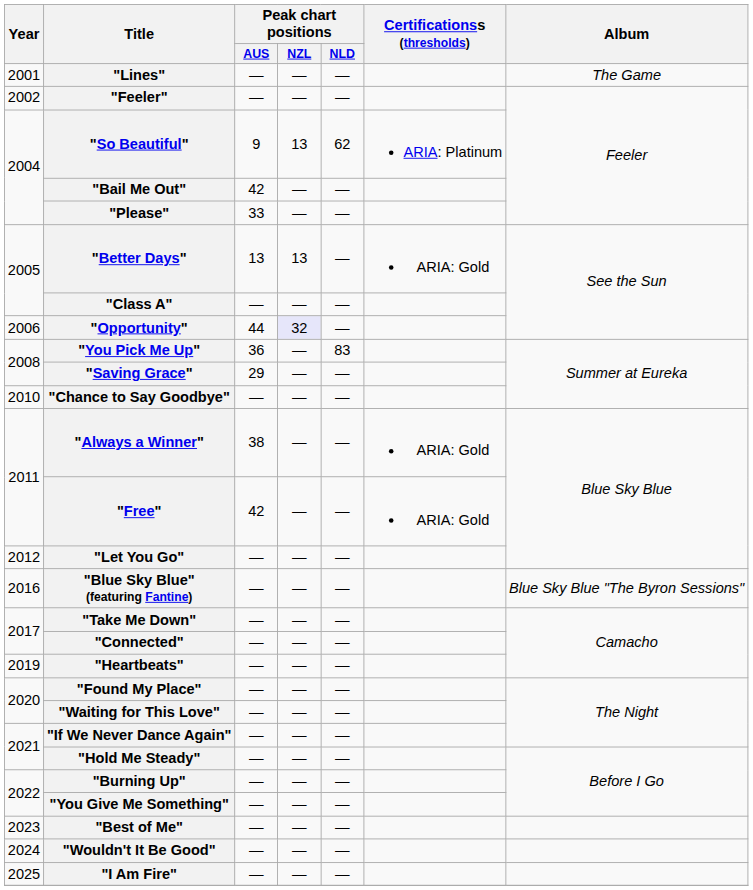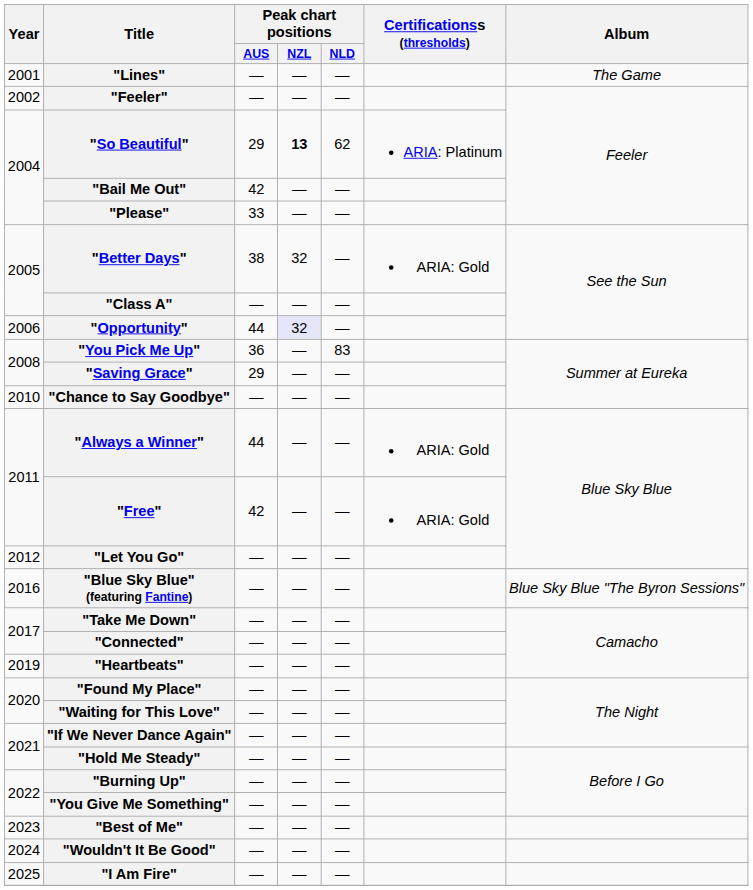"So Beautiful" | Peak chart positions / AUS: 9 -> 29
"So Beautiful" | Peak chart positions / NZL: normal -> bold
"Better Days" | Peak chart positions / AUS: 13 -> 38
"Better Days" | Peak chart positions / NZL: 13 -> 32
"Always a Winner" | Peak chart positions / AUS: 38 -> 44
